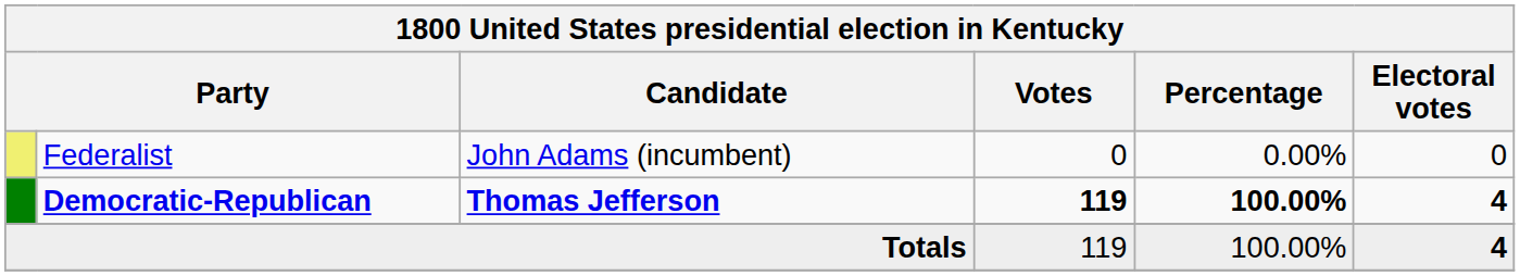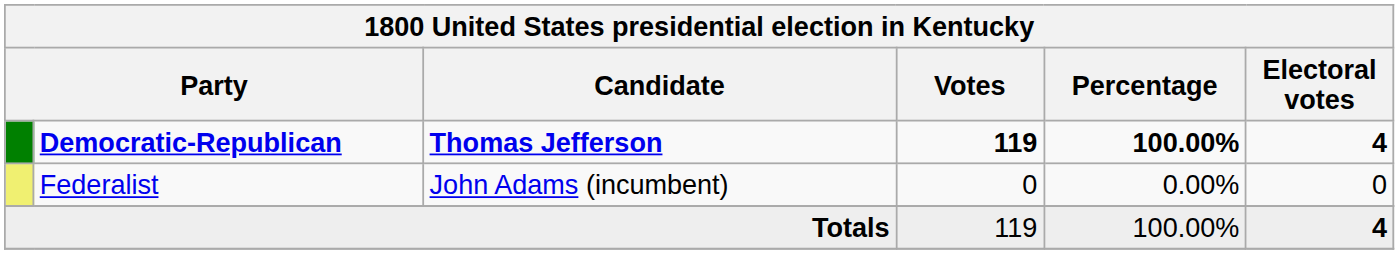rows swapped: Democratic-Republican <-> Federalist
